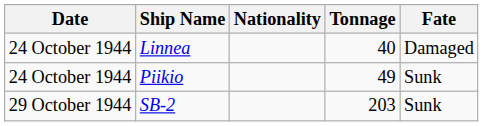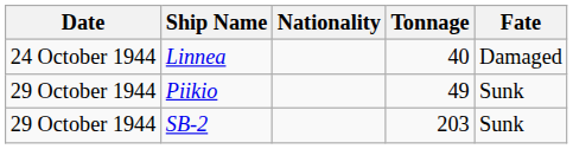Piikio | Date: 24 October 1944 -> 29 October 1944
